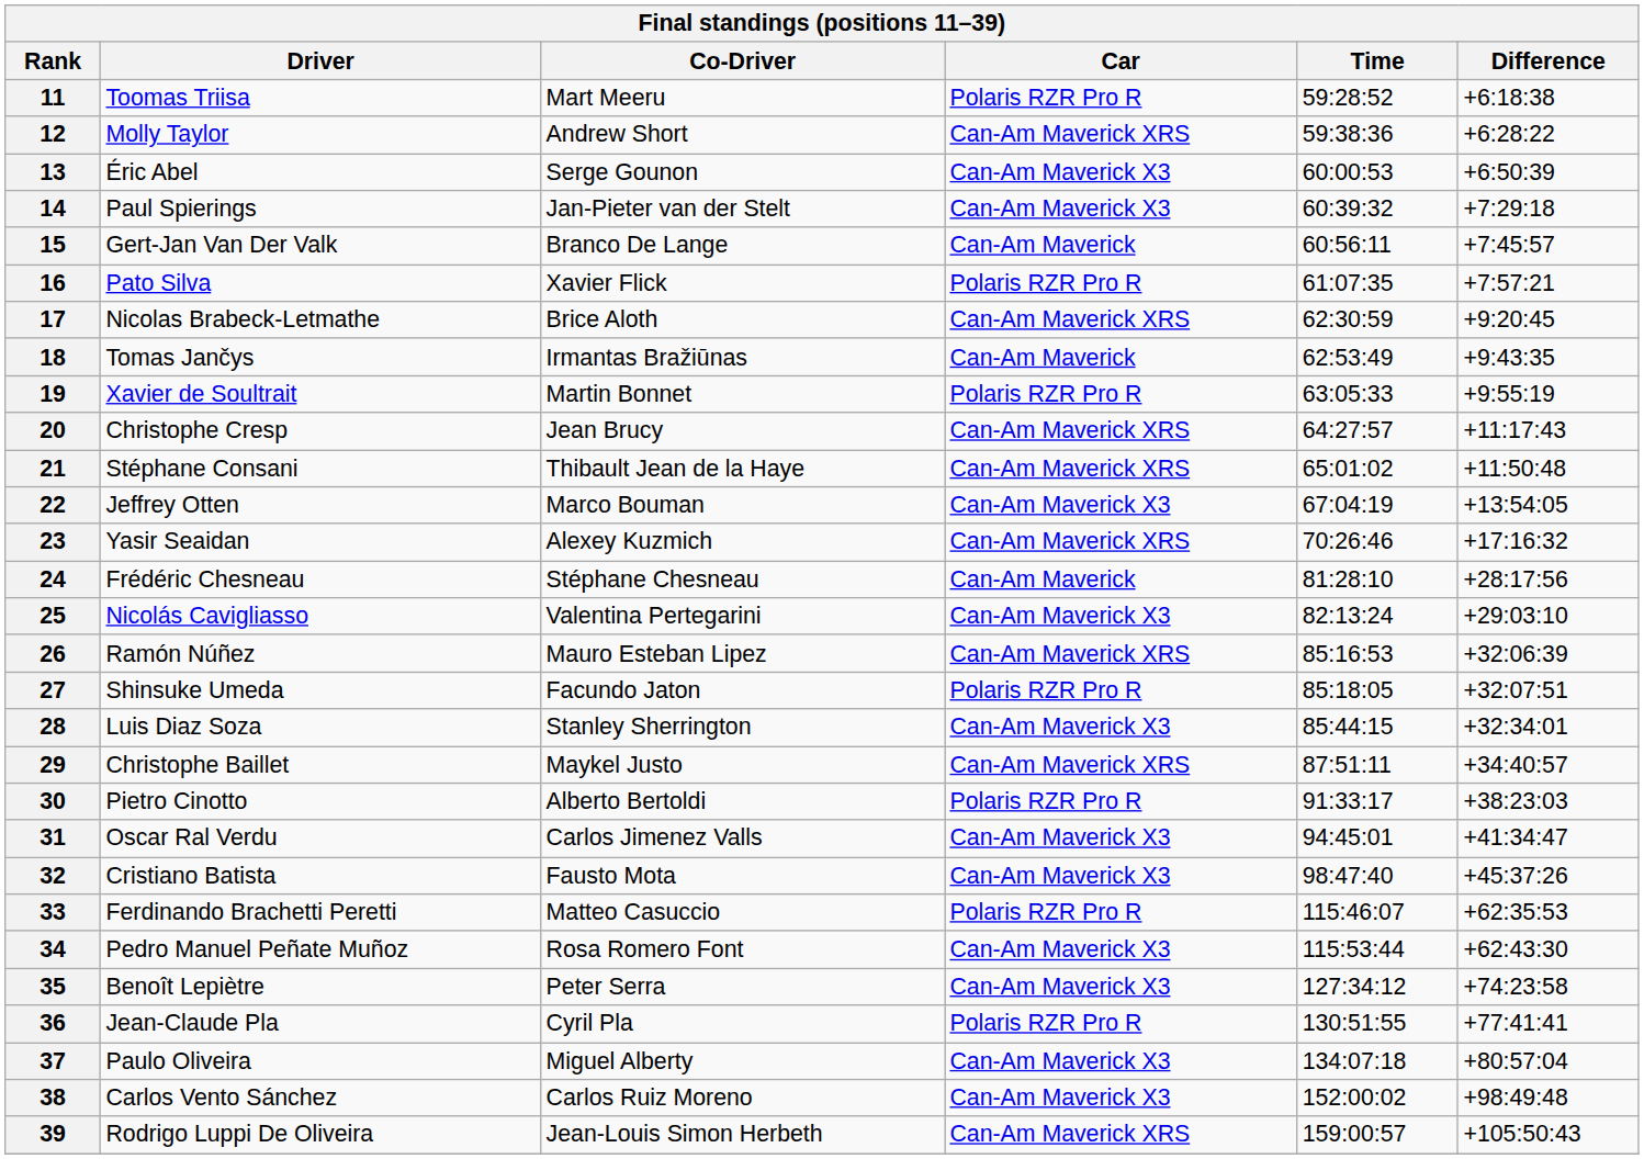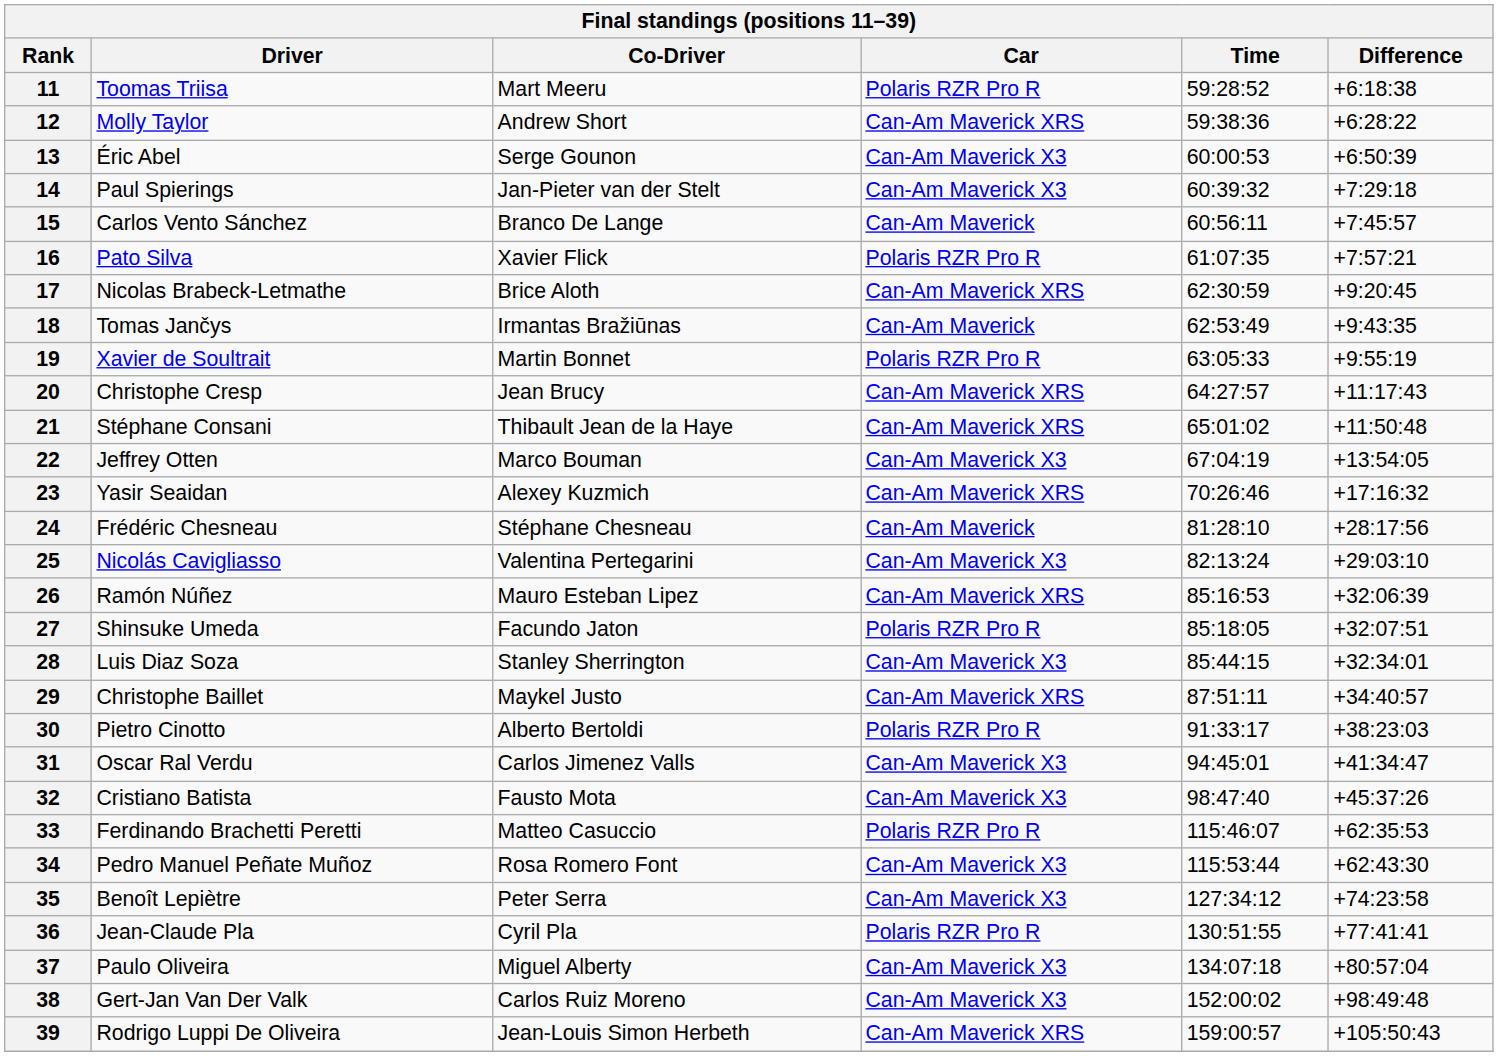15 | Driver: Gert-Jan Van Der Valk -> Carlos Vento Sánchez
38 | Driver: Carlos Vento Sánchez -> Gert-Jan Van Der Valk
